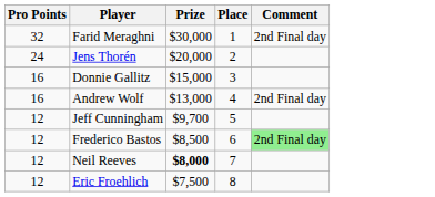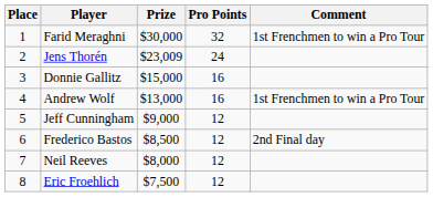columns swapped: Place <-> Pro Points
Farid Meraghni | Comment: 2nd Final day -> 1st Frenchmen to win a Pro Tour
Jens Thorén | Prize: $20,000 -> $23,009
Andrew Wolf | Comment: 2nd Final day -> 1st Frenchmen to win a Pro Tour
Jeff Cunningham | Prize: $9,700 -> $9,000
Frederico Bastos | Comment: lightgreen background -> no background
Neil Reeves | Prize: bold -> normal
